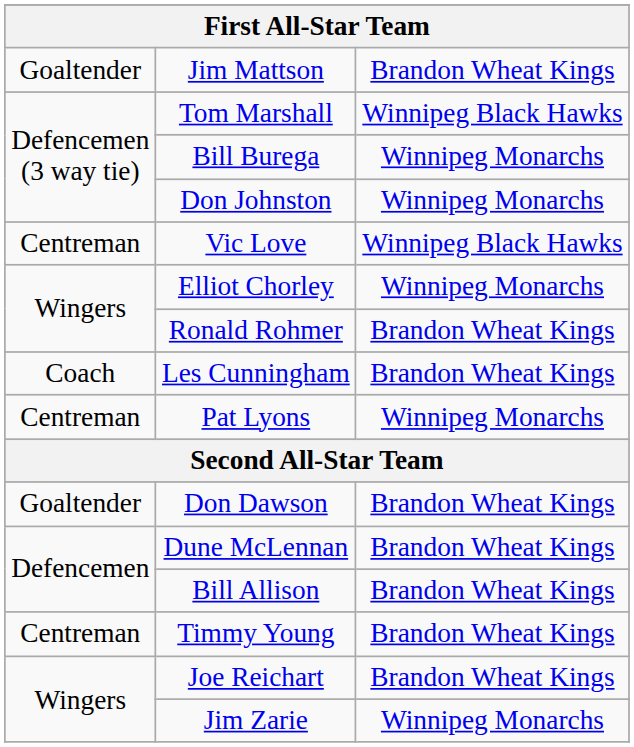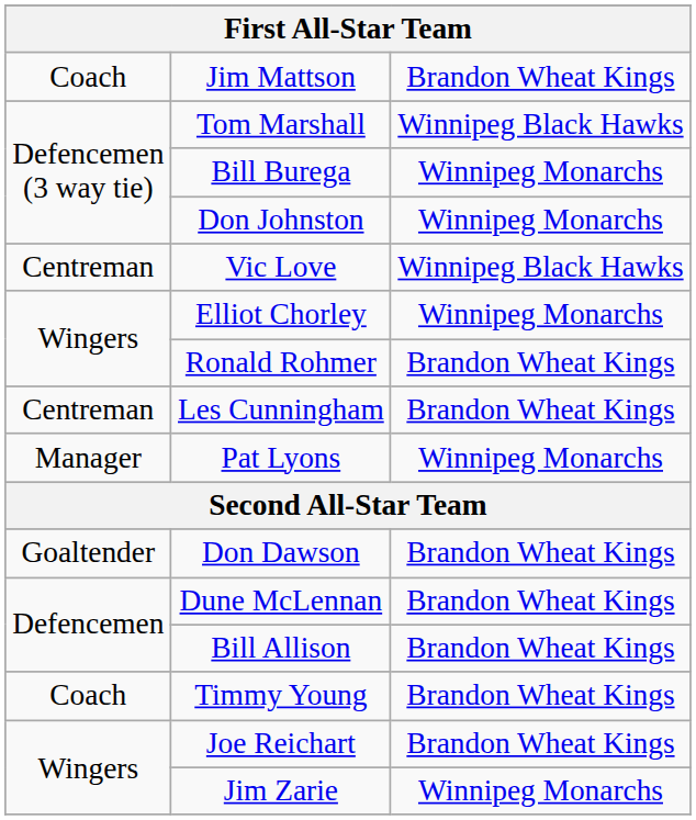Jim Mattson | column 1: Goaltender -> Coach
Les Cunningham | column 1: Coach -> Centreman
Pat Lyons | column 1: Centreman -> Manager
Timmy Young | column 1: Centreman -> Coach
